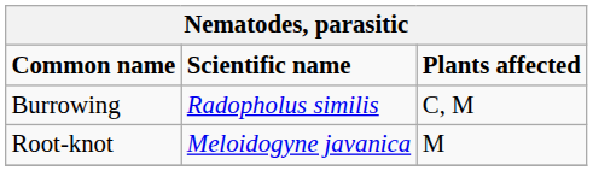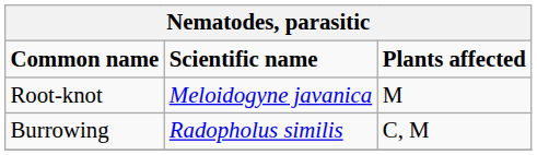rows swapped: Burrowing <-> Root-knot
